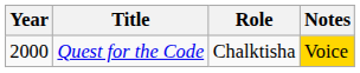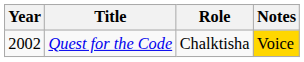Quest for the Code | Year: 2000 -> 2002
